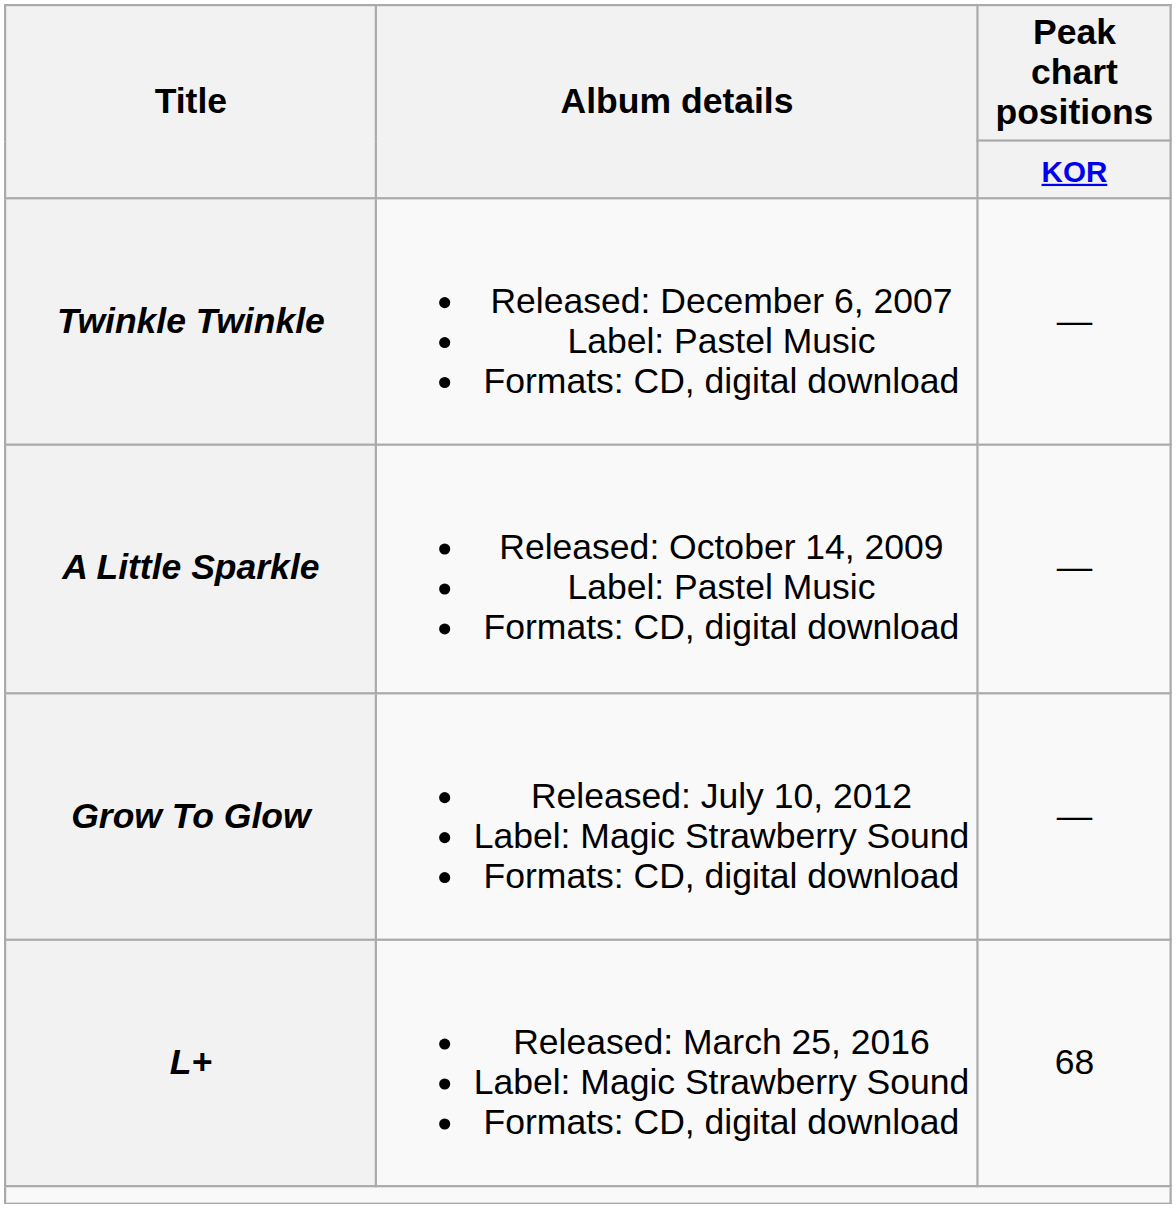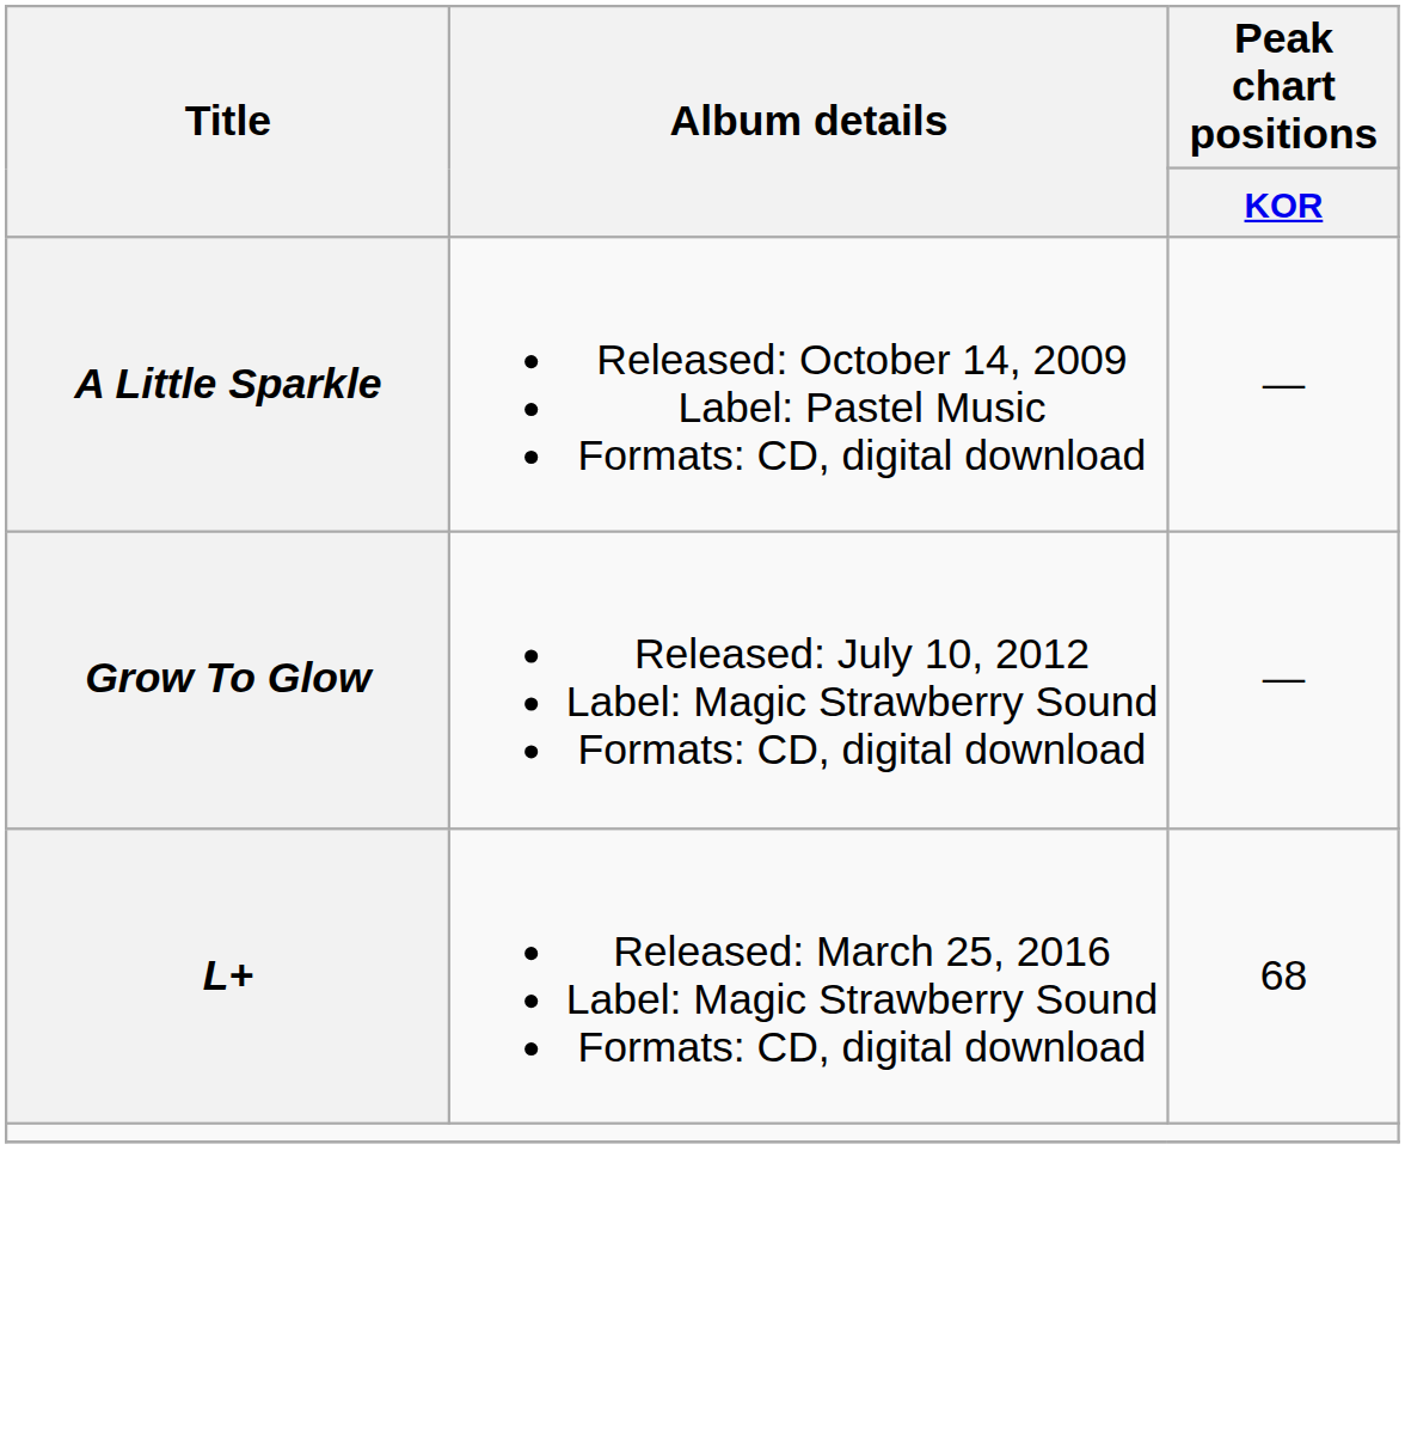- row: Twinkle Twinkle | Released: December 6, 2007 Label: Pastel Music Formats: CD, digital download | —
